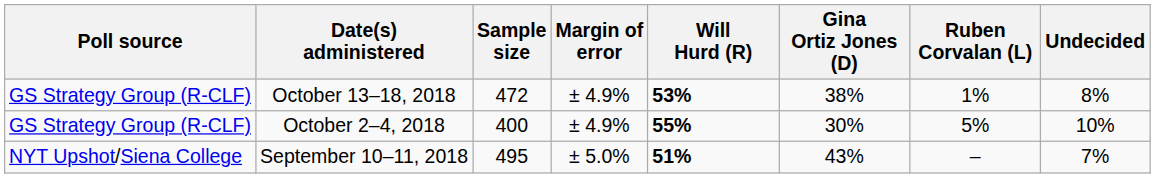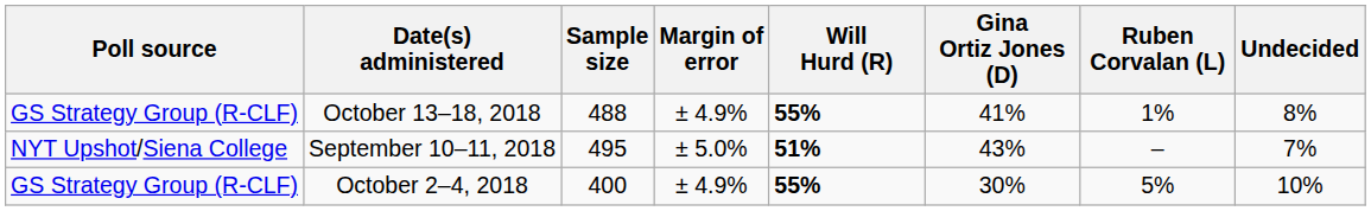October 13–18, 2018 | Sample size: 472 -> 488
October 13–18, 2018 | Will Hurd (R): 53% -> 55%
October 13–18, 2018 | Gina Ortiz Jones (D): 38% -> 41%
rows swapped: October 2–4, 2018 <-> September 10–11, 2018
